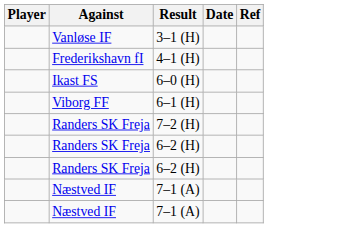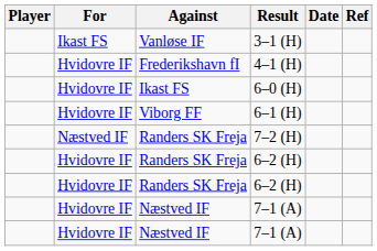+ column: For | Ikast FS | Hvidovre IF | Hvidovre IF | Hvidovre IF | Næstved IF | Hvidovre IF | Hvidovre IF | Hvidovre IF | Hvidovre IF
